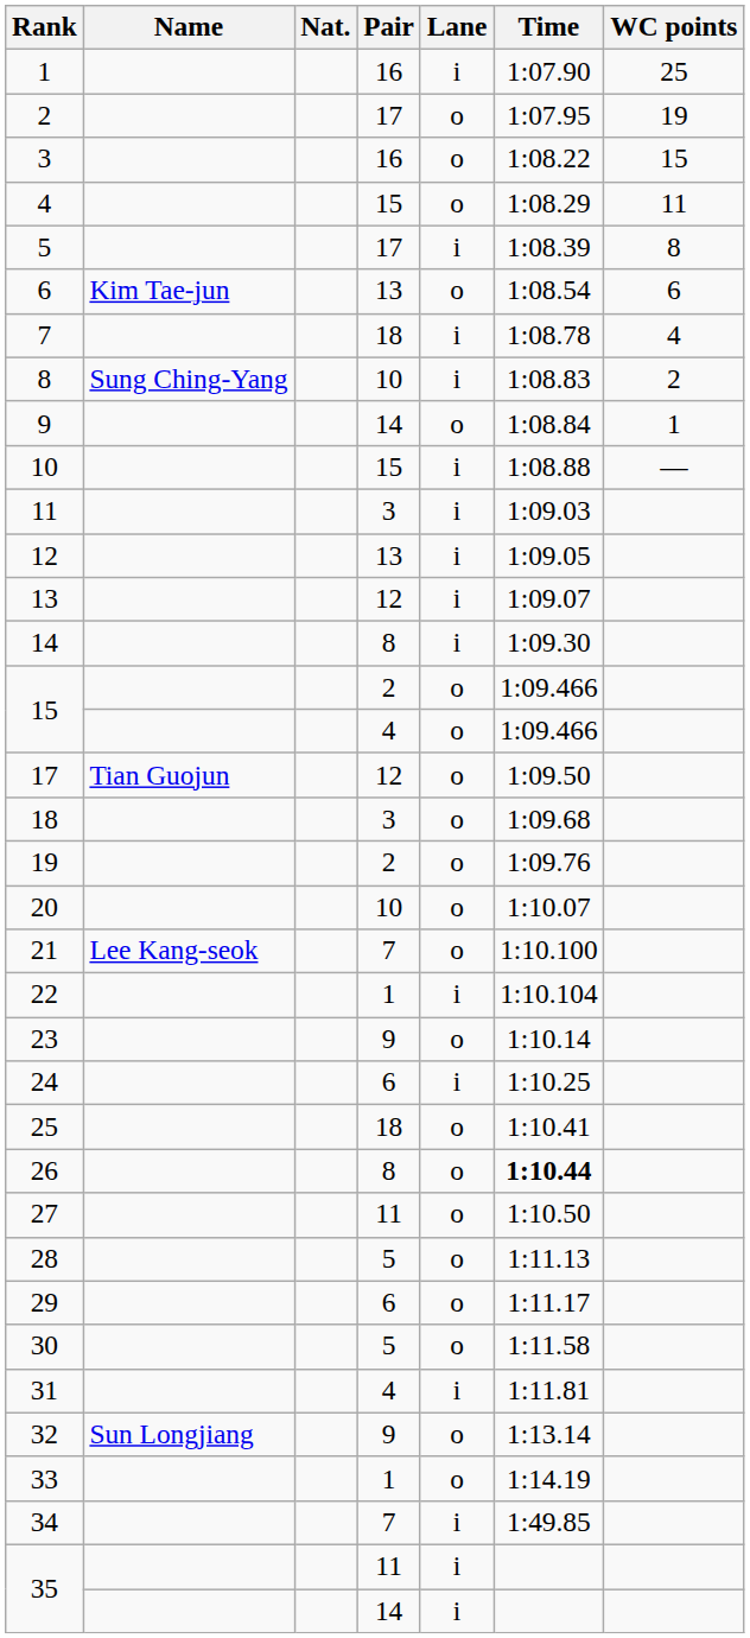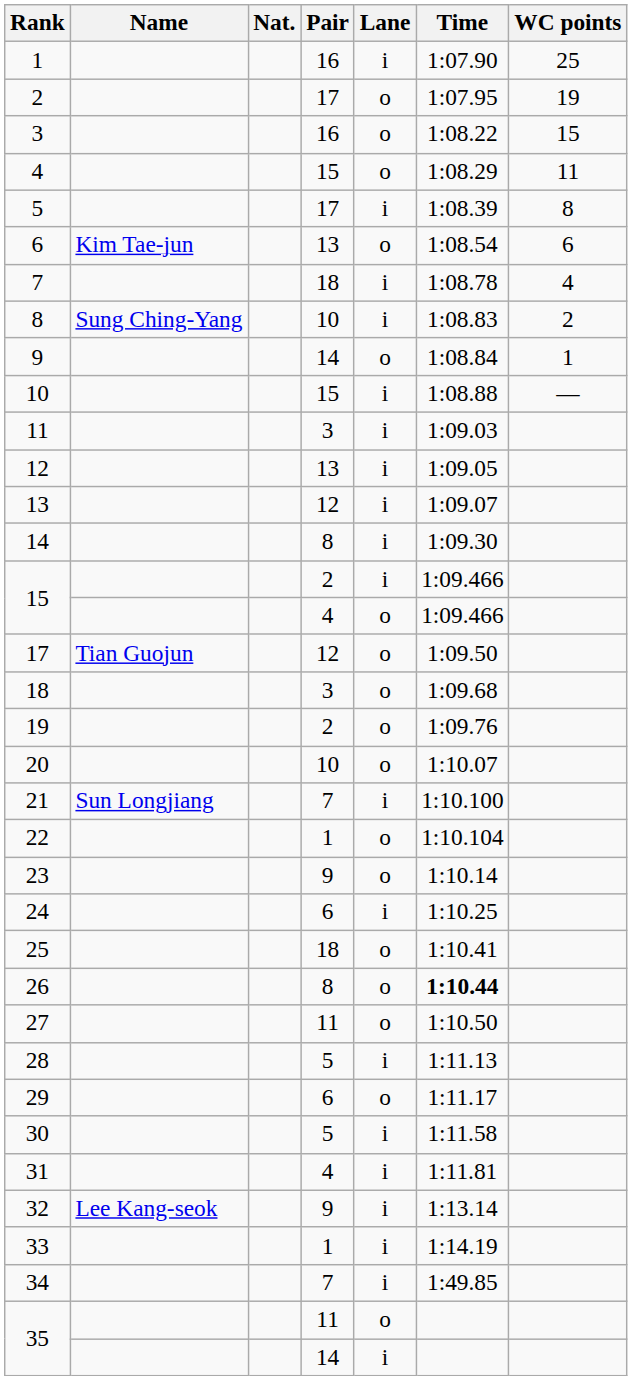15 / 2 | Lane: o -> i
21 | Name: Lee Kang-seok -> Sun Longjiang
21 | Lane: o -> i
22 | Lane: i -> o
28 | Lane: o -> i
30 | Lane: o -> i
32 | Name: Sun Longjiang -> Lee Kang-seok
32 | Lane: o -> i
33 | Lane: o -> i
35 / 11 | Lane: i -> o
